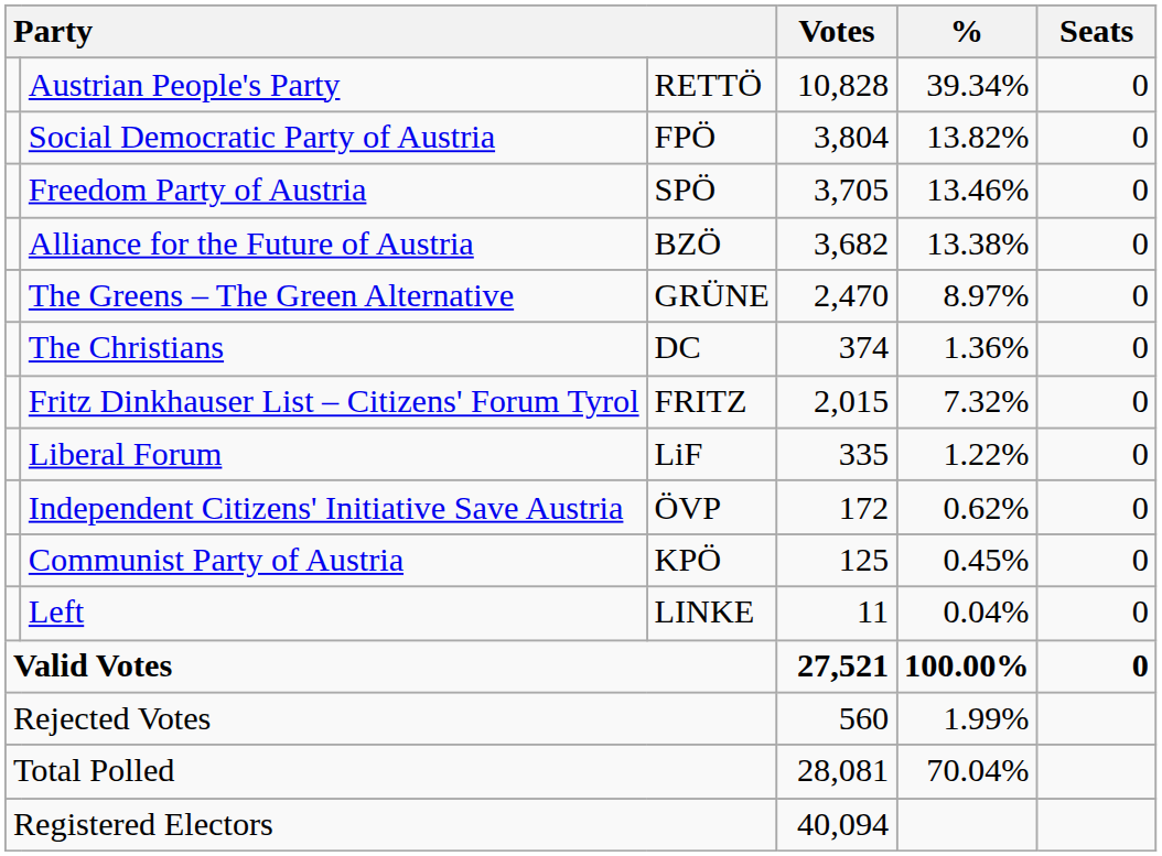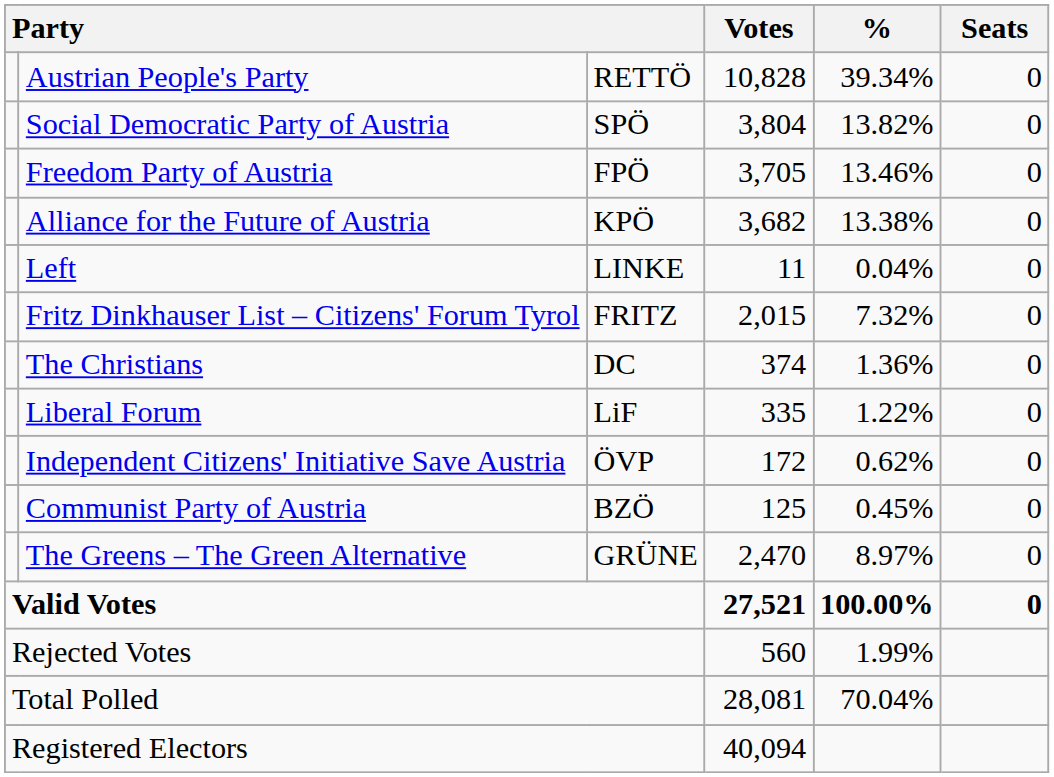Social Democratic Party of Austria | column 3: FPÖ -> SPÖ
Freedom Party of Austria | column 3: SPÖ -> FPÖ
Alliance for the Future of Austria | column 3: BZÖ -> KPÖ
rows swapped: The Greens – The Green Alternative <-> Left
rows swapped: Fritz Dinkhauser List – Citizens' Forum Tyrol <-> The Christians
Communist Party of Austria | column 3: KPÖ -> BZÖ
